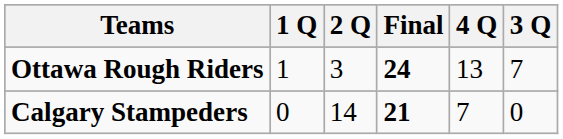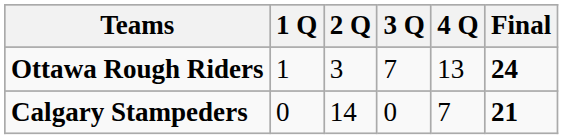columns swapped: 3 Q <-> Final
